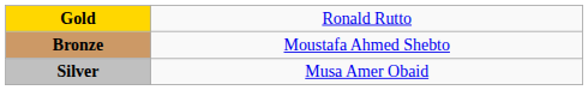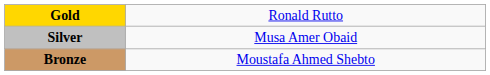rows swapped: Silver <-> Bronze
